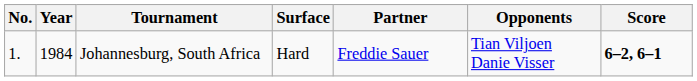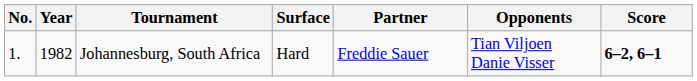Johannesburg, South Africa | Year: 1984 -> 1982
